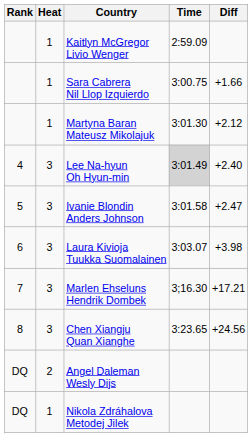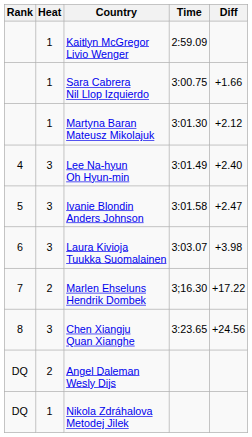Lee Na-hyun Oh Hyun-min | Time: lightgrey background -> no background
Marlen Ehseluns Hendrik Dombek | Heat: 3 -> 2
Marlen Ehseluns Hendrik Dombek | Diff: +17.21 -> +17.22
